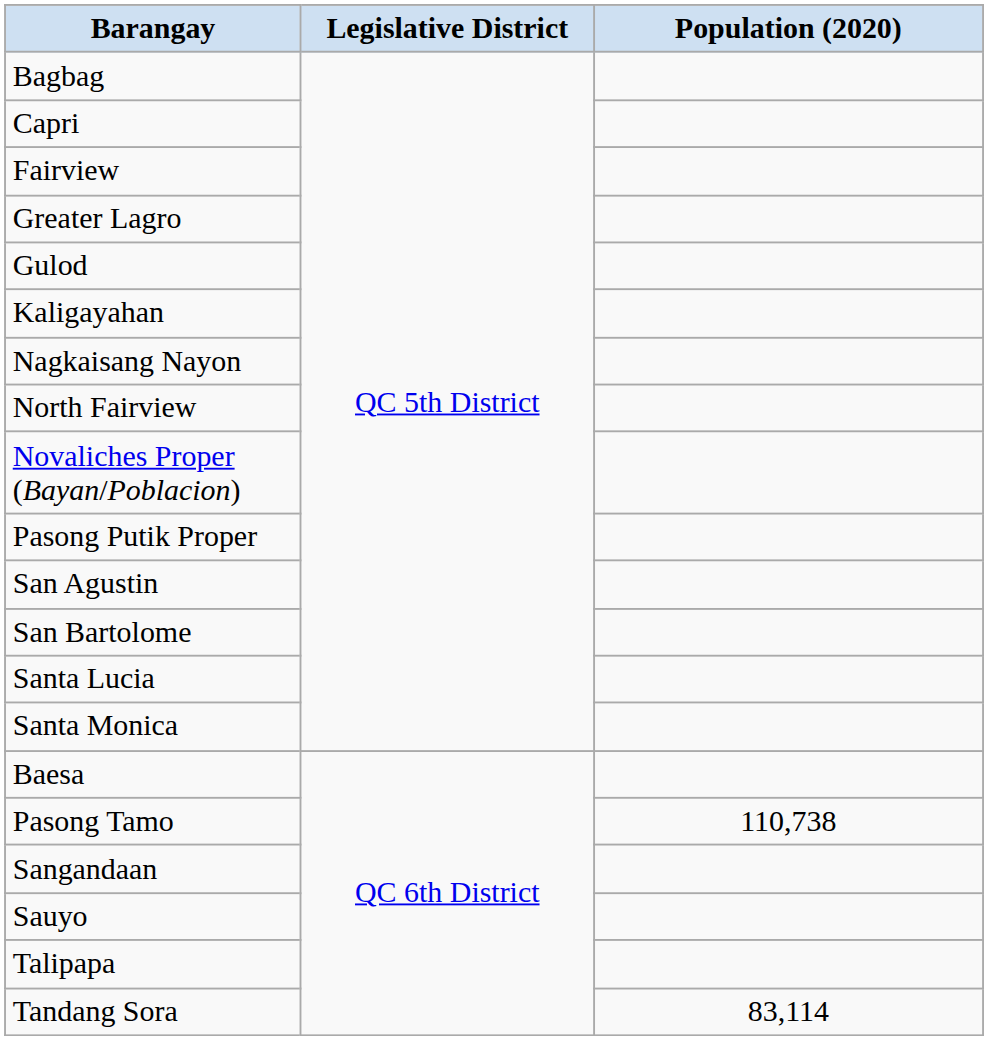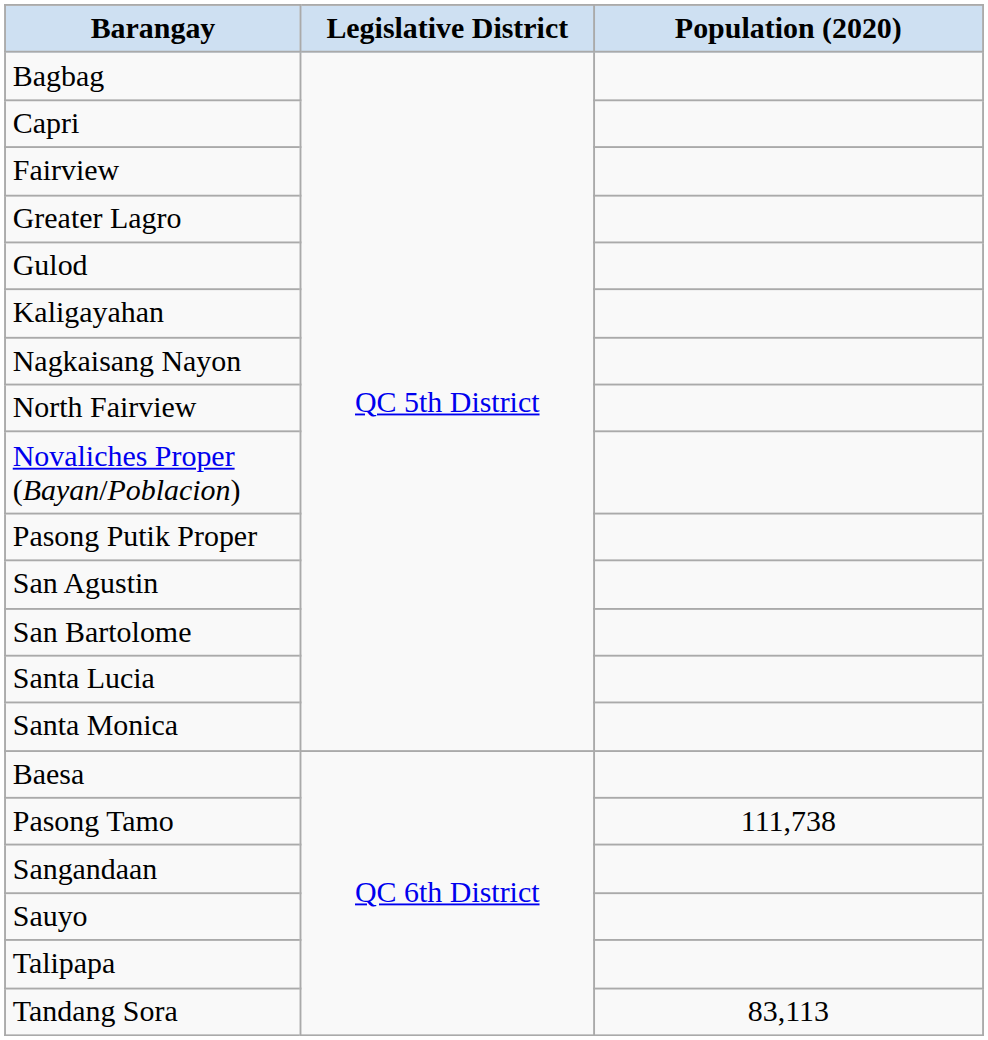Pasong Tamo | Population (2020): 110,738 -> 111,738
Tandang Sora | Population (2020): 83,114 -> 83,113
